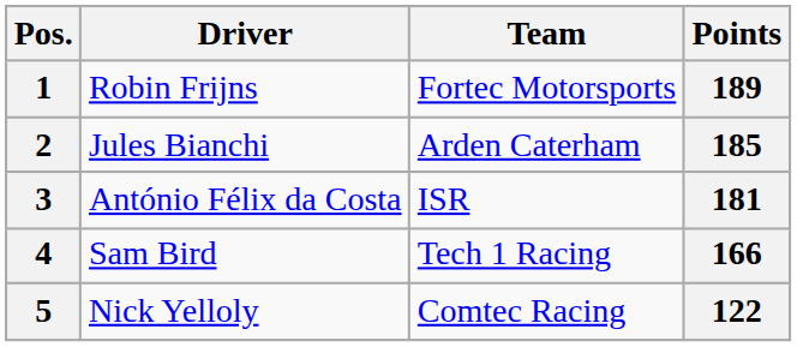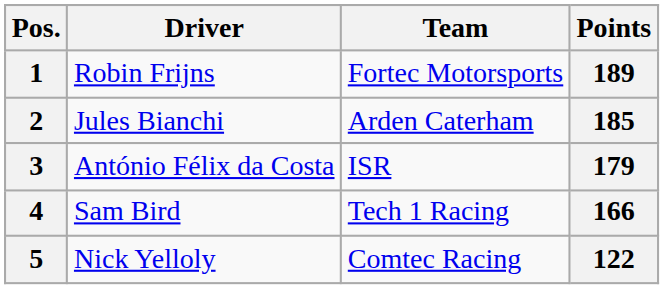3 | Points: 181 -> 179
